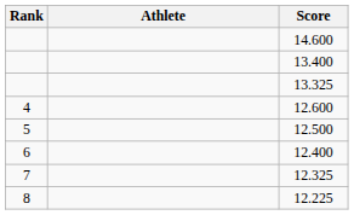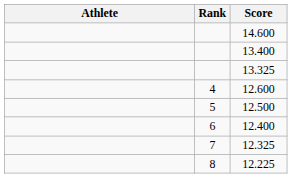columns swapped: Rank <-> Athlete
